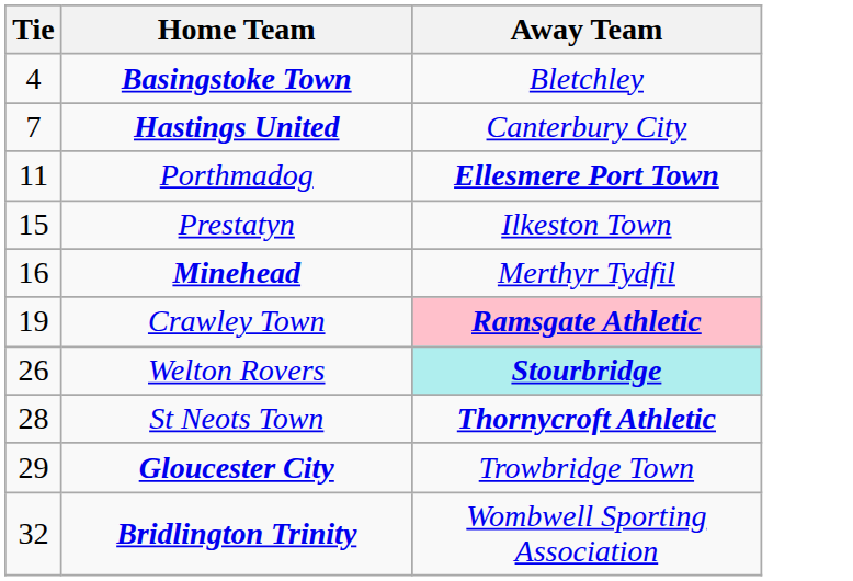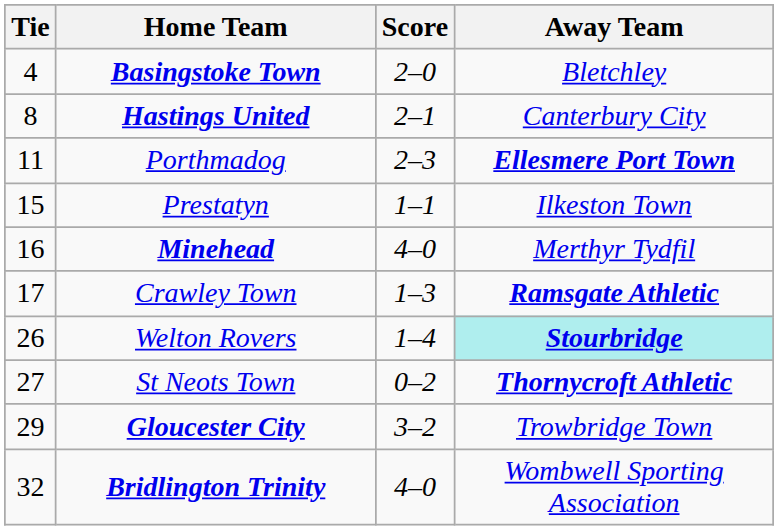+ column: Score | 2–0 | 2–1 | 2–3 | 1–1 | 4–0 | 1–3 | 1–4 | 0–2 | 3–2 | 4–0
Hastings United | Tie: 7 -> 8
Crawley Town | Tie: 19 -> 17
Crawley Town | Away Team: pink background -> no background
St Neots Town | Tie: 28 -> 27
